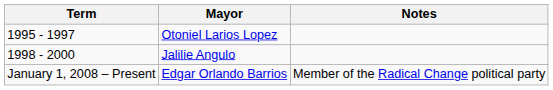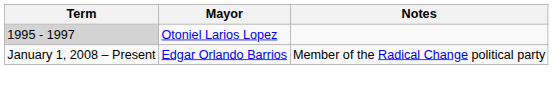Otoniel Larios Lopez | Term: no background -> lightgrey background
- row: 1998 - 2000 | Jalilie Angulo
